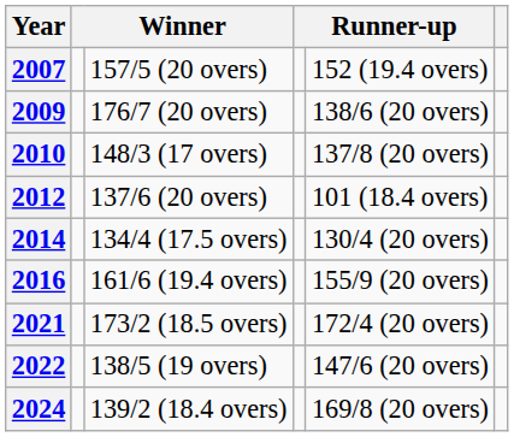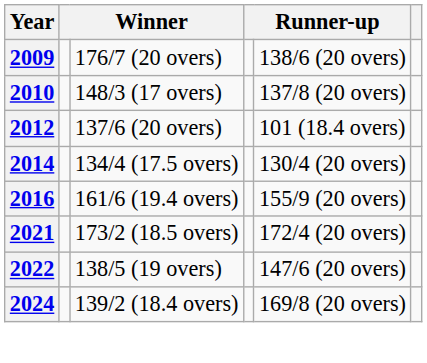- row: 2007 | 157/5 (20 overs) | 152 (19.4 overs)
